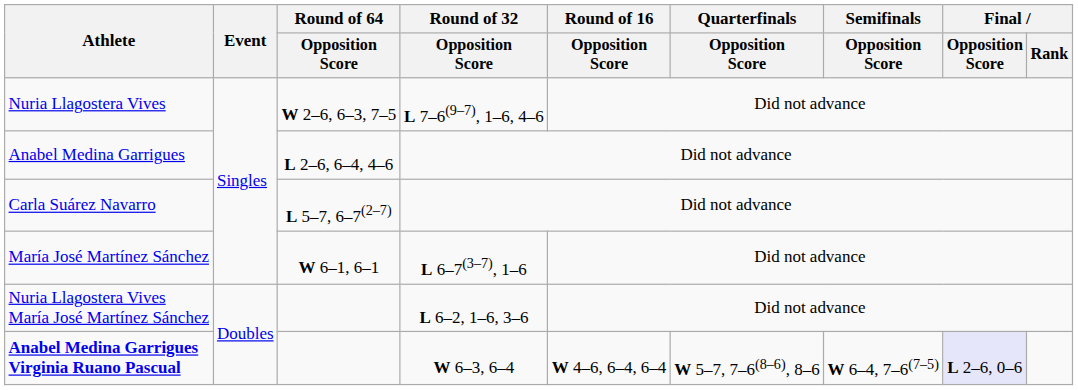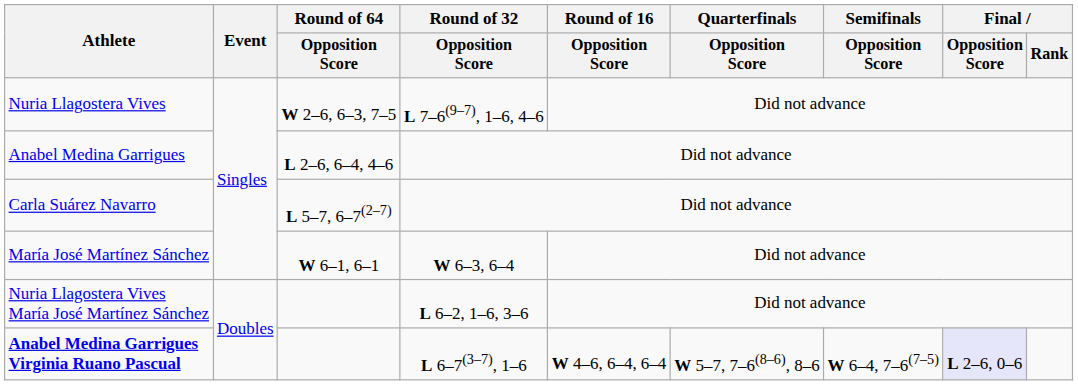María José Martínez Sánchez | Round of 32 / Opposition Score: L 6–7(3–7), 1–6 -> W 6–3, 6–4
Anabel Medina Garrigues Virginia Ruano Pascual | Round of 32 / Opposition Score: W 6–3, 6–4 -> L 6–7(3–7), 1–6
